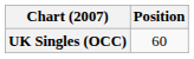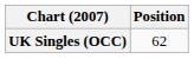UK Singles (OCC) | Position: 60 -> 62
